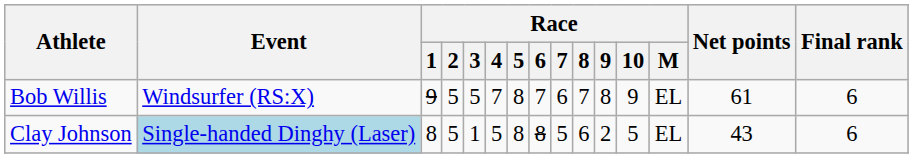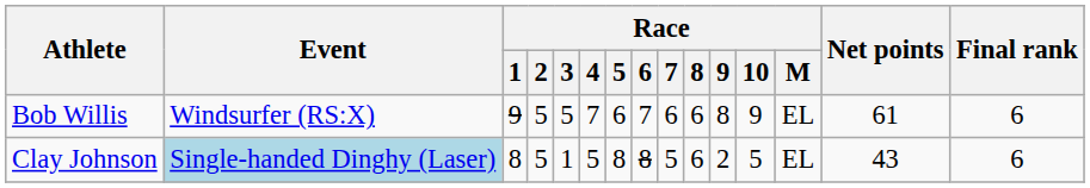Bob Willis | Race / 5: 8 -> 6
Bob Willis | Race / 8: 7 -> 6
